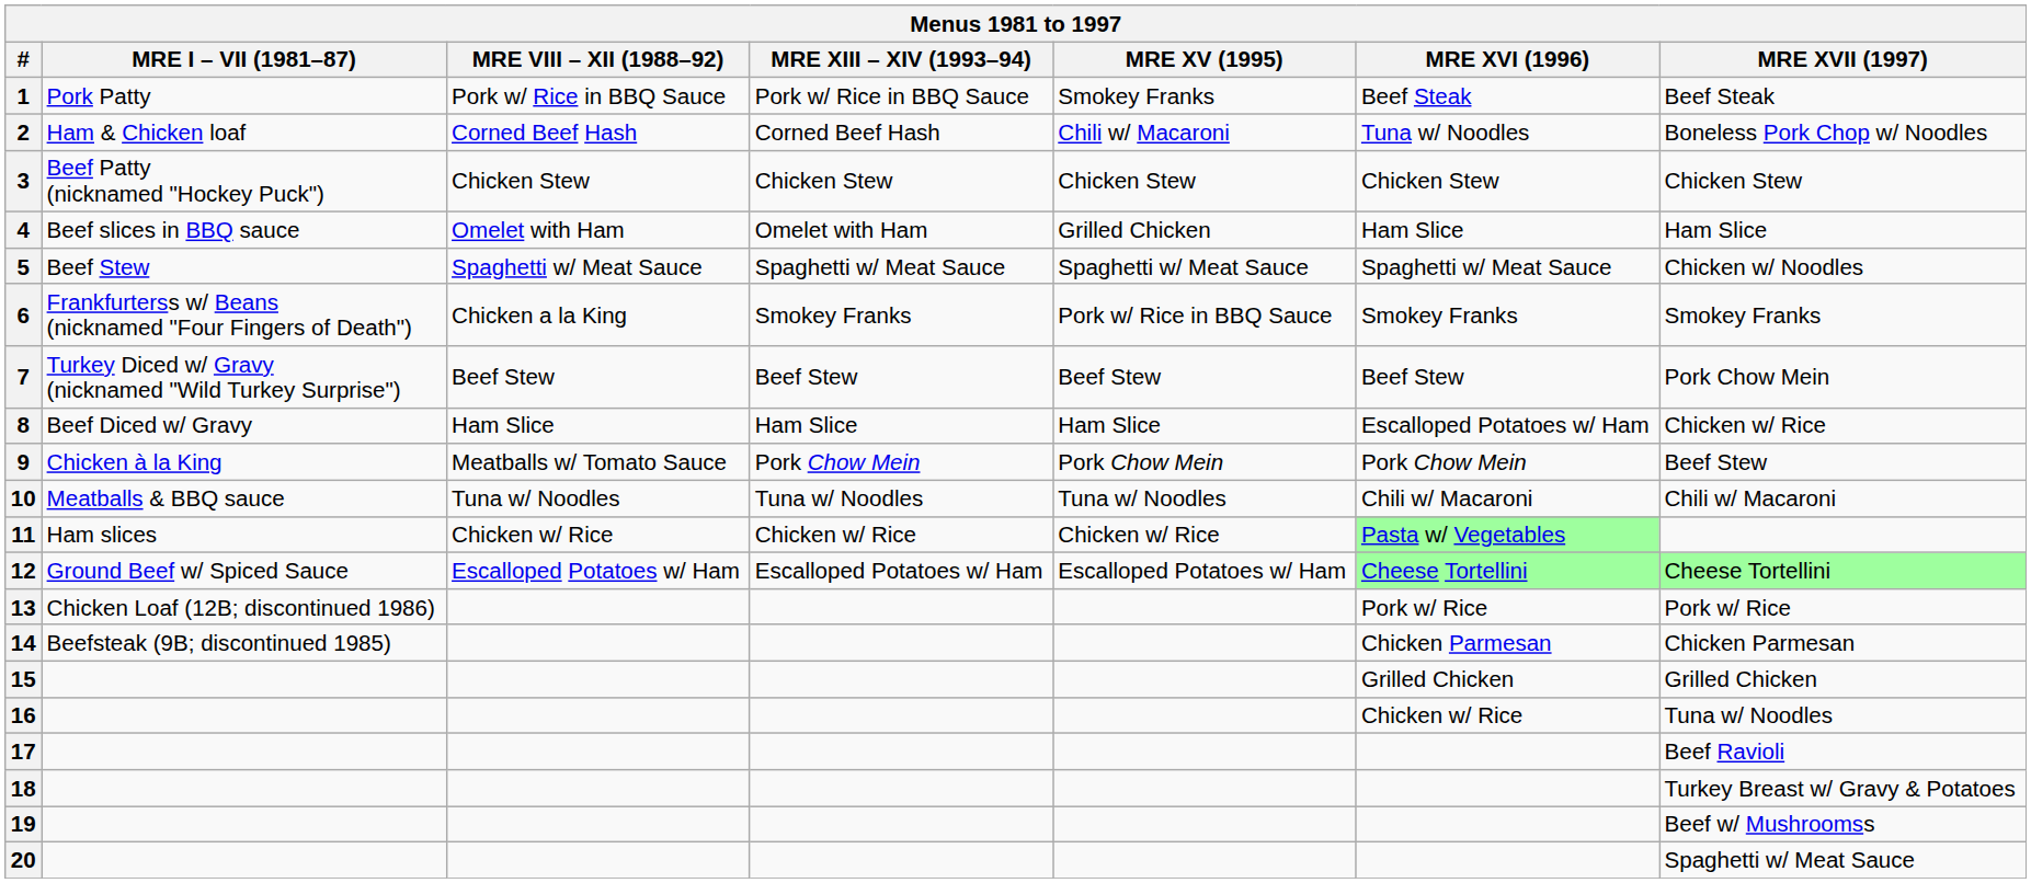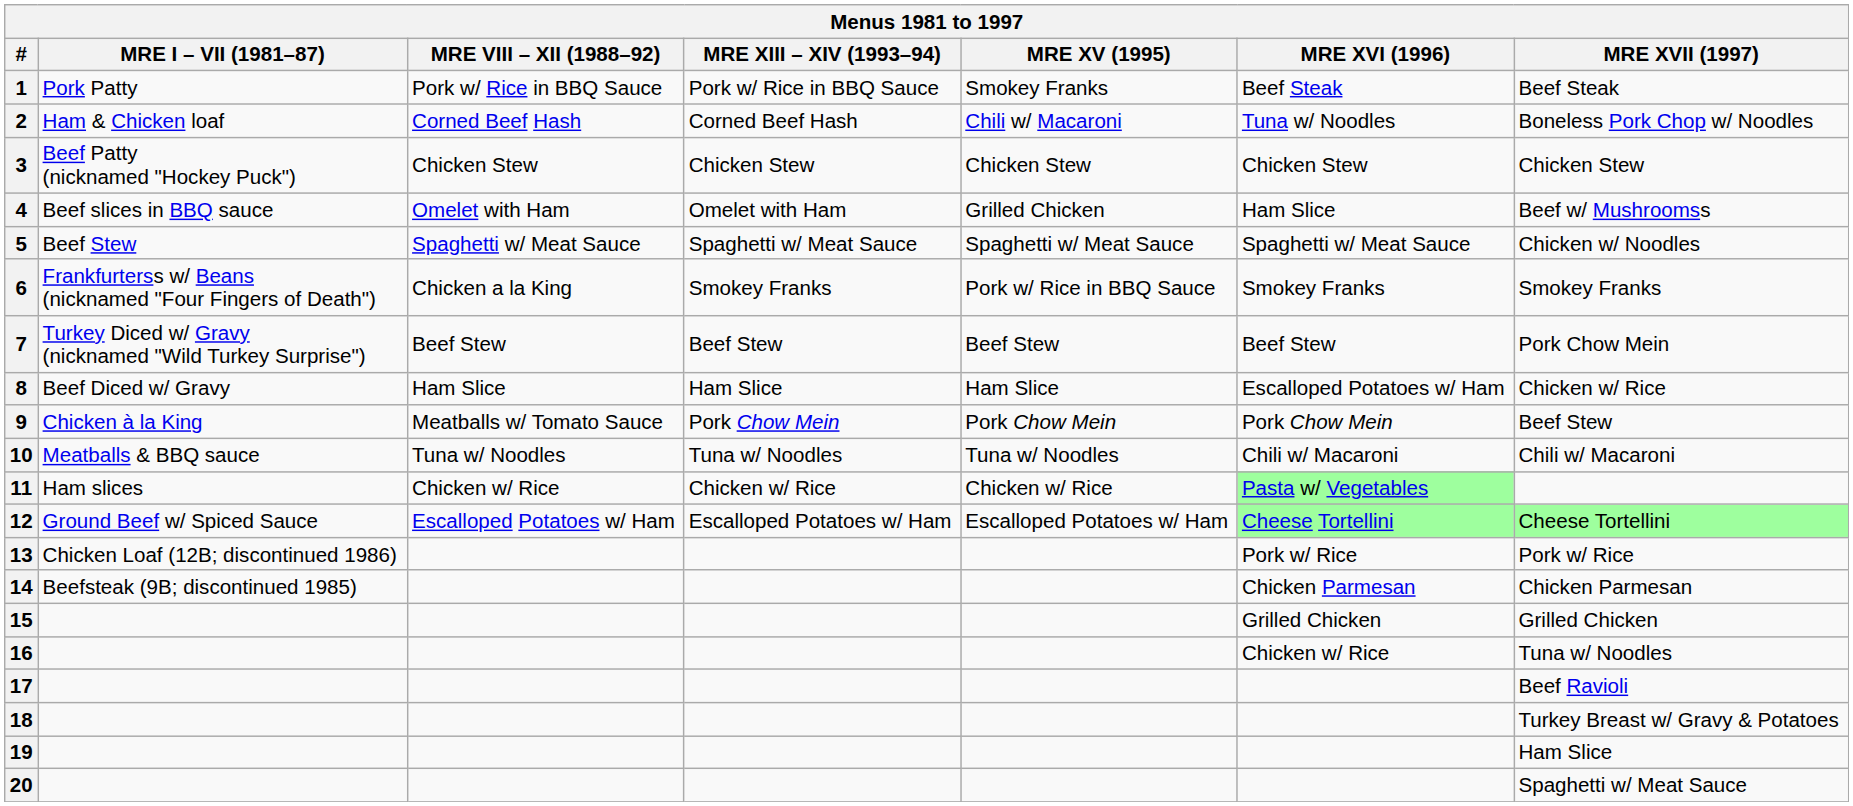4 | MRE XVII (1997): Ham Slice -> Beef w/ Mushroomss
19 | MRE XVII (1997): Beef w/ Mushroomss -> Ham Slice
